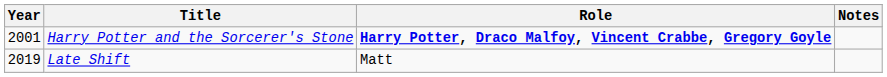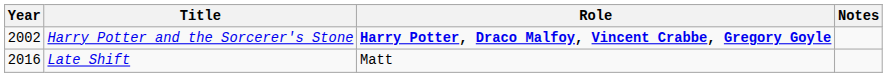Harry Potter and the Sorcerer's Stone | Year: 2001 -> 2002
Late Shift | Year: 2019 -> 2016
